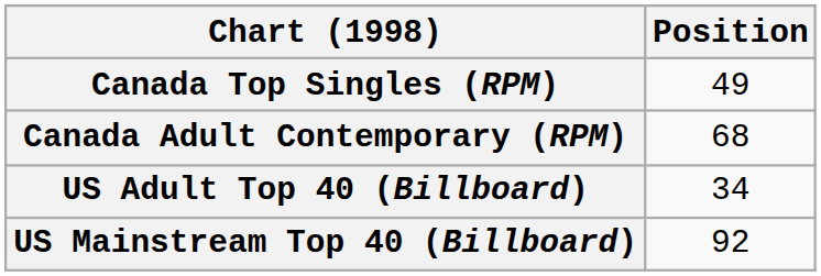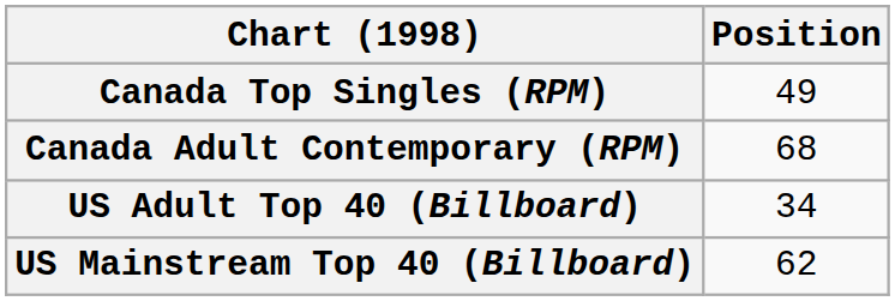US Mainstream Top 40 (Billboard) | Position: 92 -> 62
